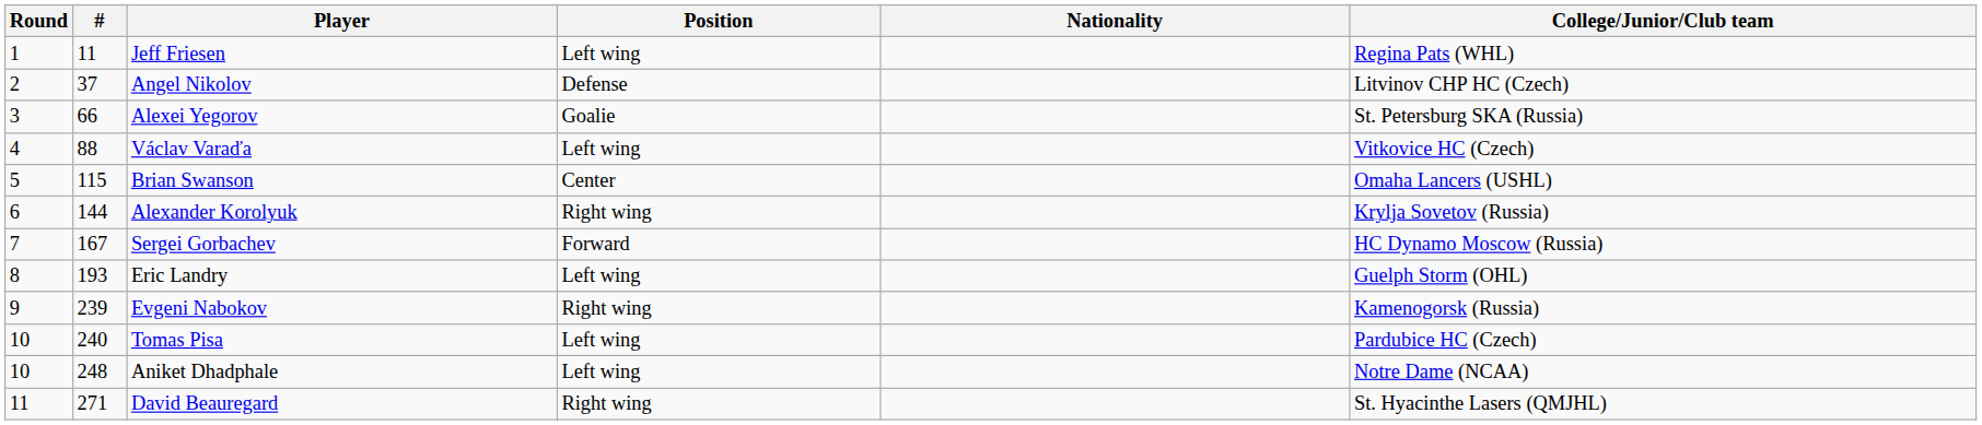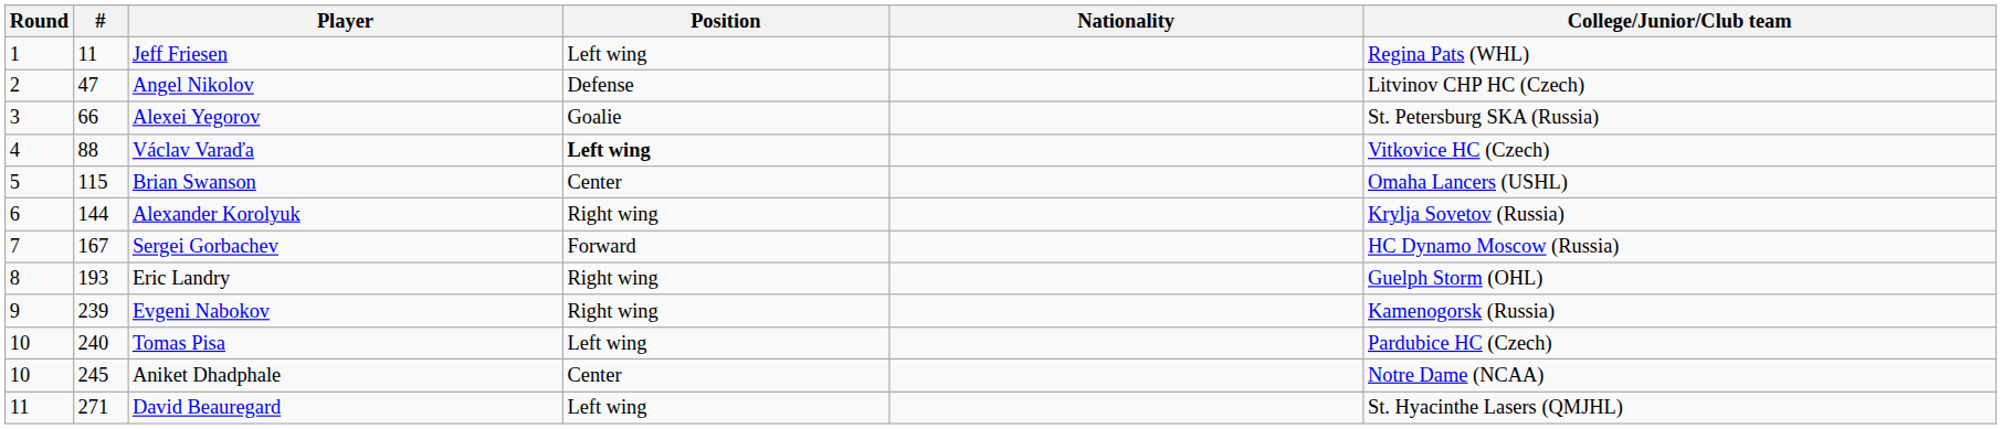Angel Nikolov | #: 37 -> 47
Václav Varaďa | Position: normal -> bold
Eric Landry | Position: Left wing -> Right wing
Aniket Dhadphale | #: 248 -> 245
Aniket Dhadphale | Position: Left wing -> Center
David Beauregard | Position: Right wing -> Left wing
